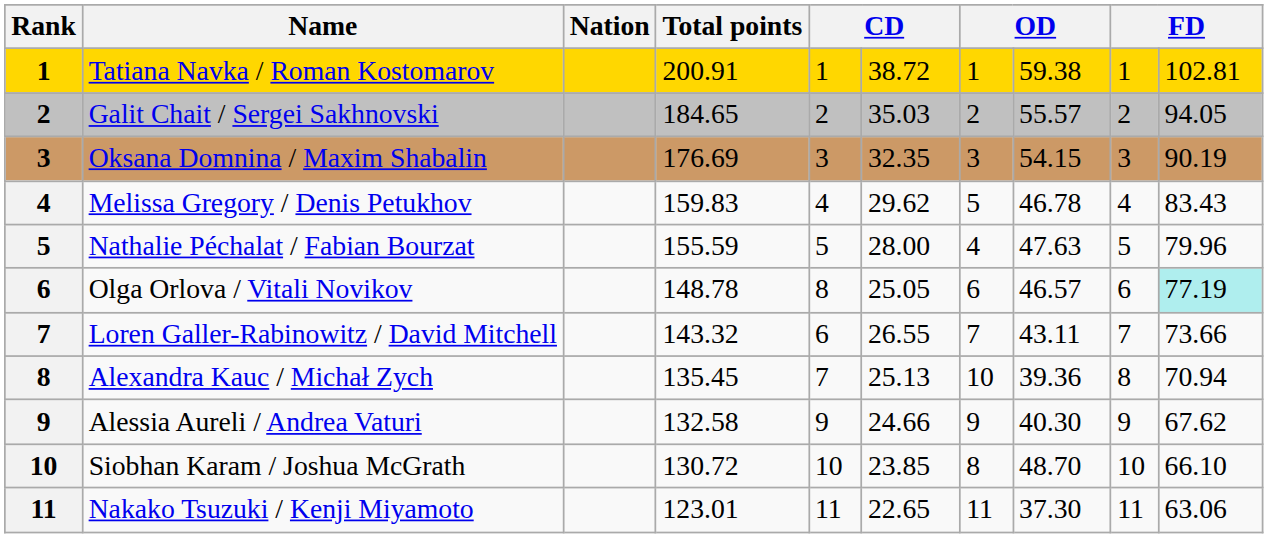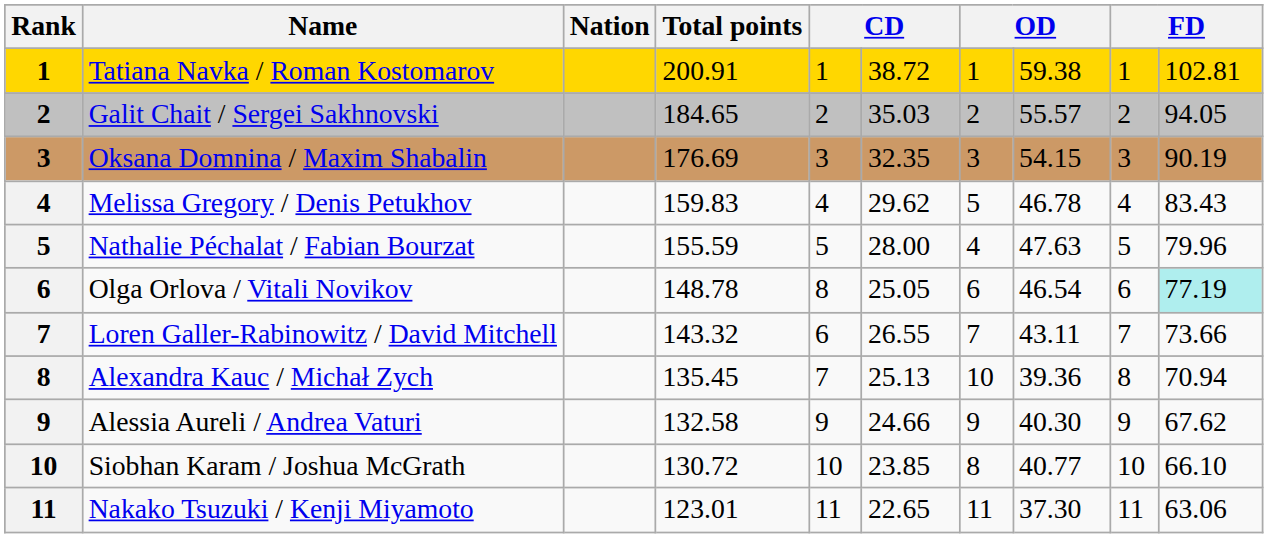Olga Orlova / Vitali Novikov | column 8: 46.57 -> 46.54
Siobhan Karam / Joshua McGrath | column 8: 48.70 -> 40.77
